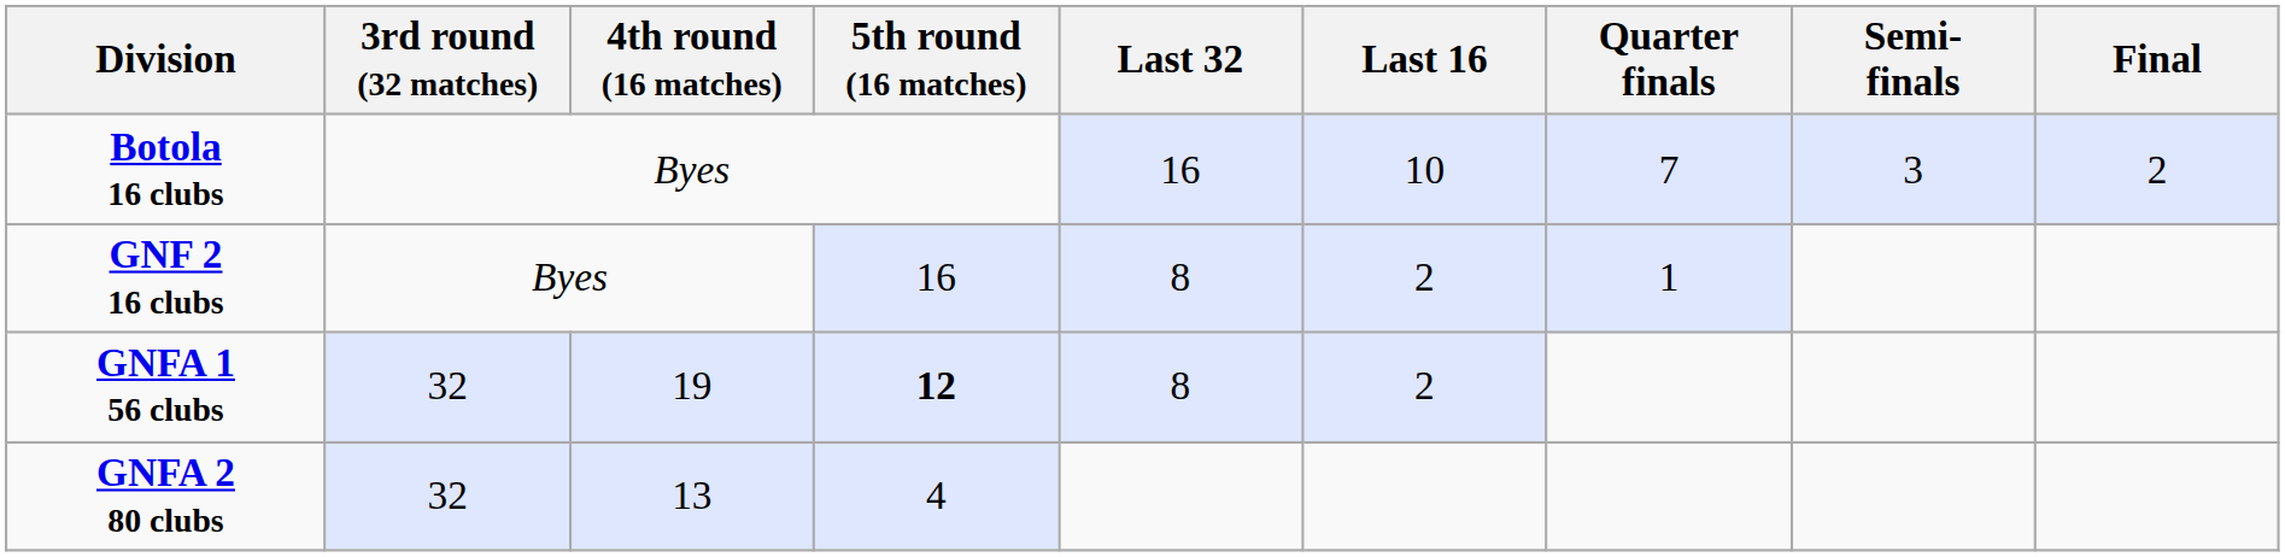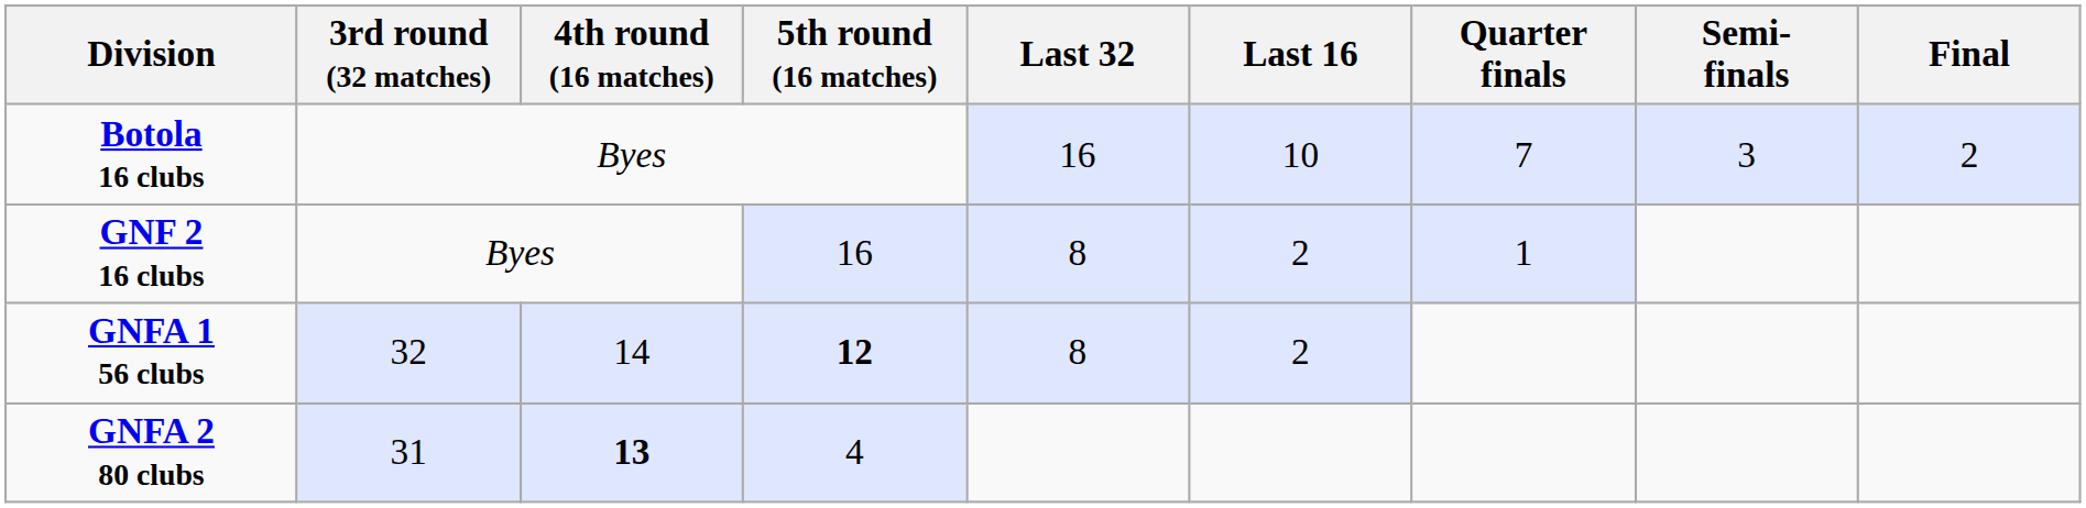GNFA 1 56 clubs | 4th round (16 matches): 19 -> 14
GNFA 2 80 clubs | 3rd round (32 matches): 32 -> 31
GNFA 2 80 clubs | 4th round (16 matches): normal -> bold
